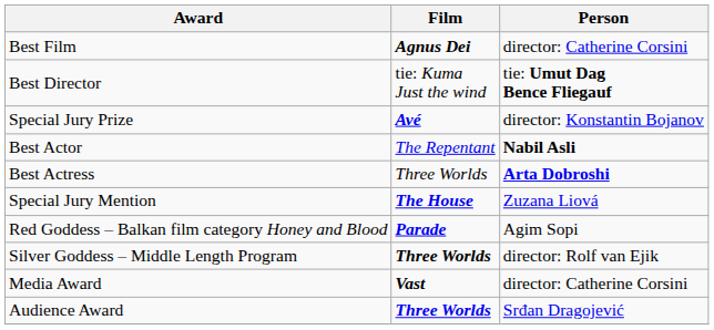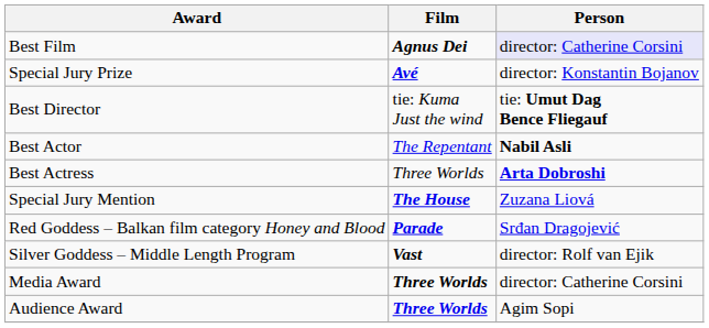Best Film | Person: no background -> lavender background
rows swapped: Special Jury Prize <-> Best Director
Red Goddess – Balkan film category Honey and Blood | Person: Agim Sopi -> Srđan Dragojević
Silver Goddess – Middle Length Program | Film: Three Worlds -> Vast
Media Award | Film: Vast -> Three Worlds
Audience Award | Person: Srđan Dragojević -> Agim Sopi
